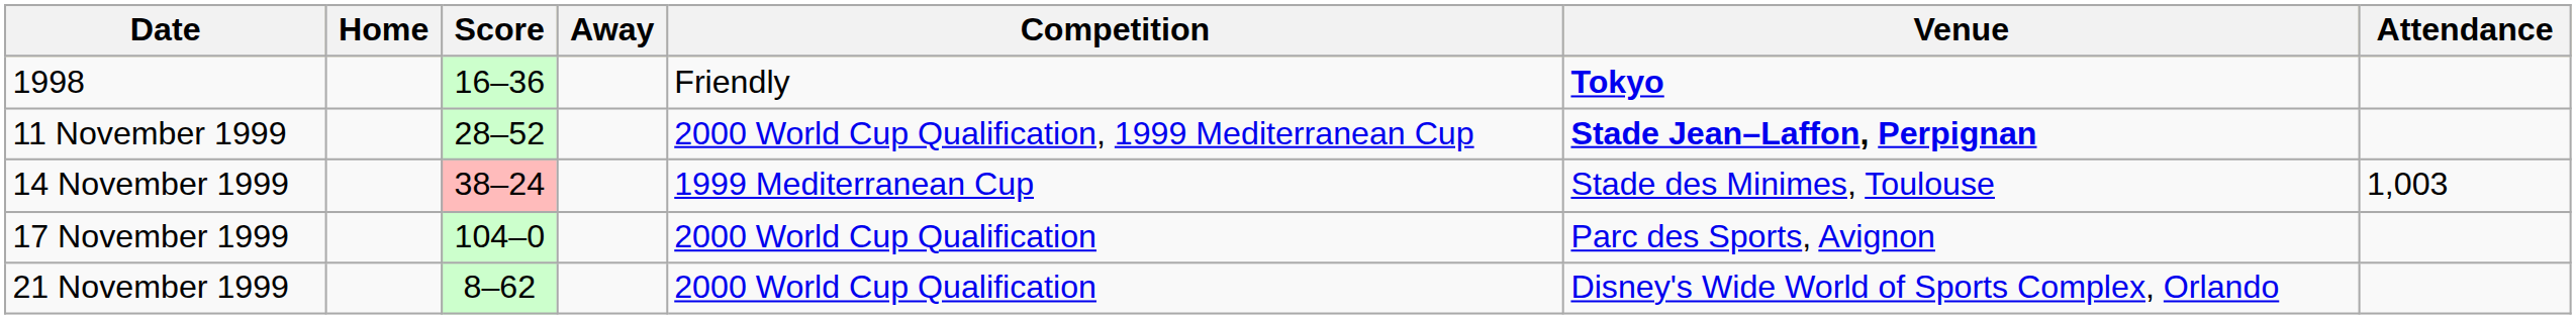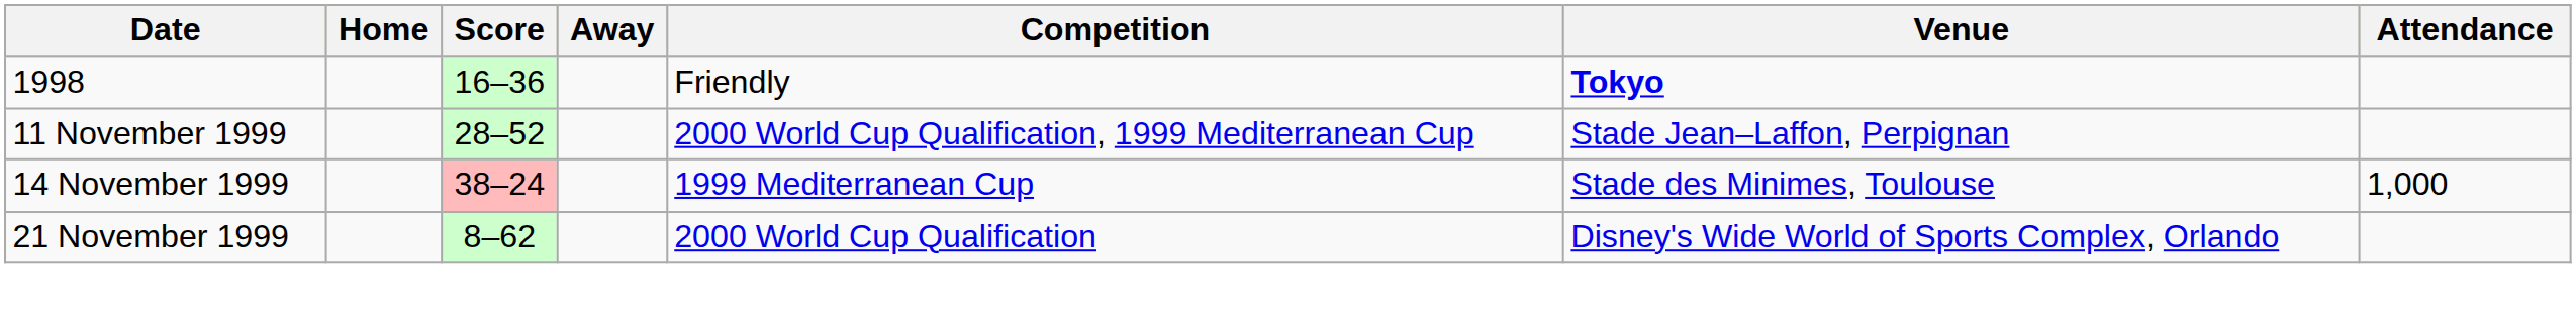11 November 1999 | Venue: bold -> normal
14 November 1999 | Attendance: 1,003 -> 1,000
- row: 17 November 1999 | 104–0 | 2000 World Cup Qualification | Parc des Sports, Avignon
